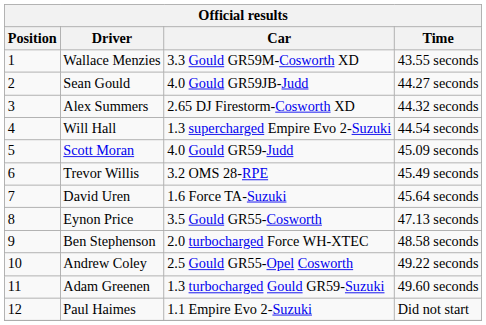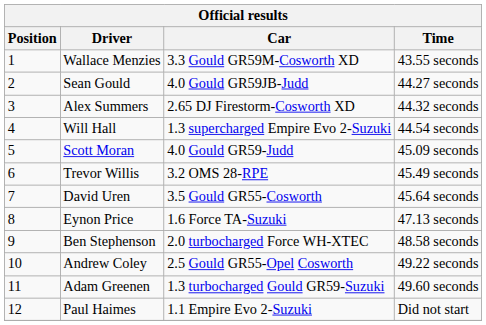David Uren | Car: 1.6 Force TA-Suzuki -> 3.5 Gould GR55-Cosworth
Eynon Price | Car: 3.5 Gould GR55-Cosworth -> 1.6 Force TA-Suzuki
